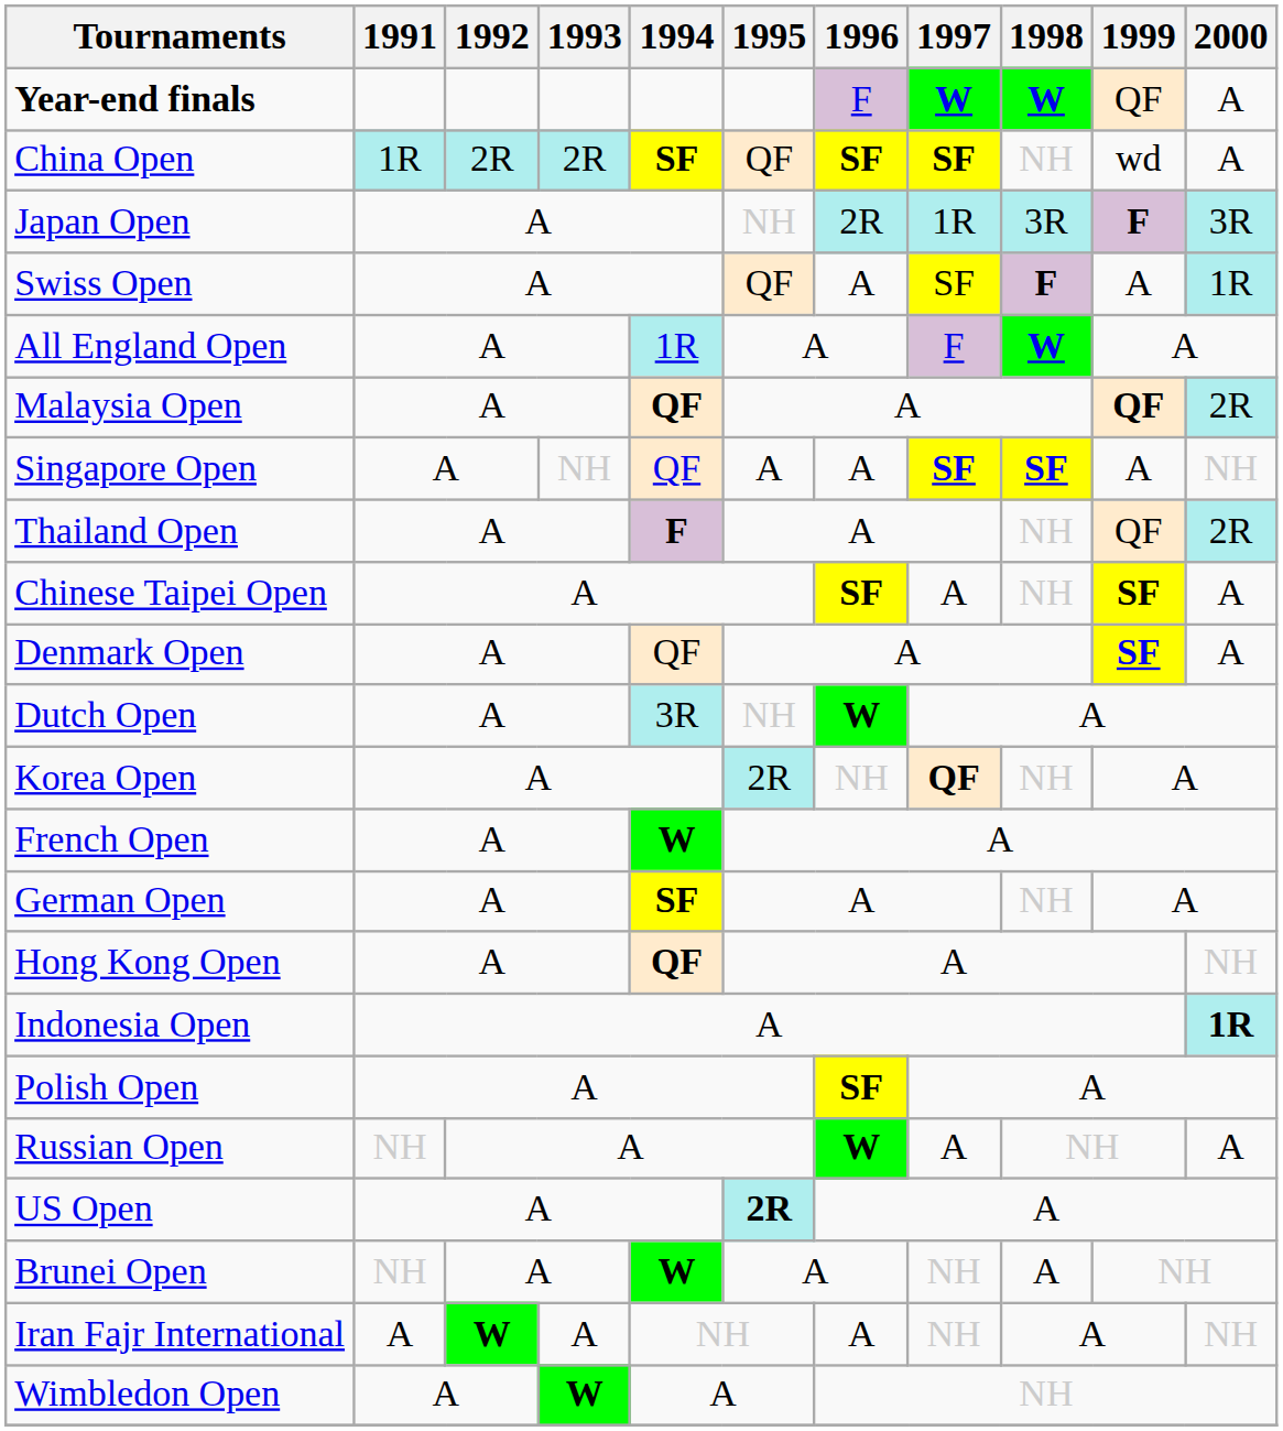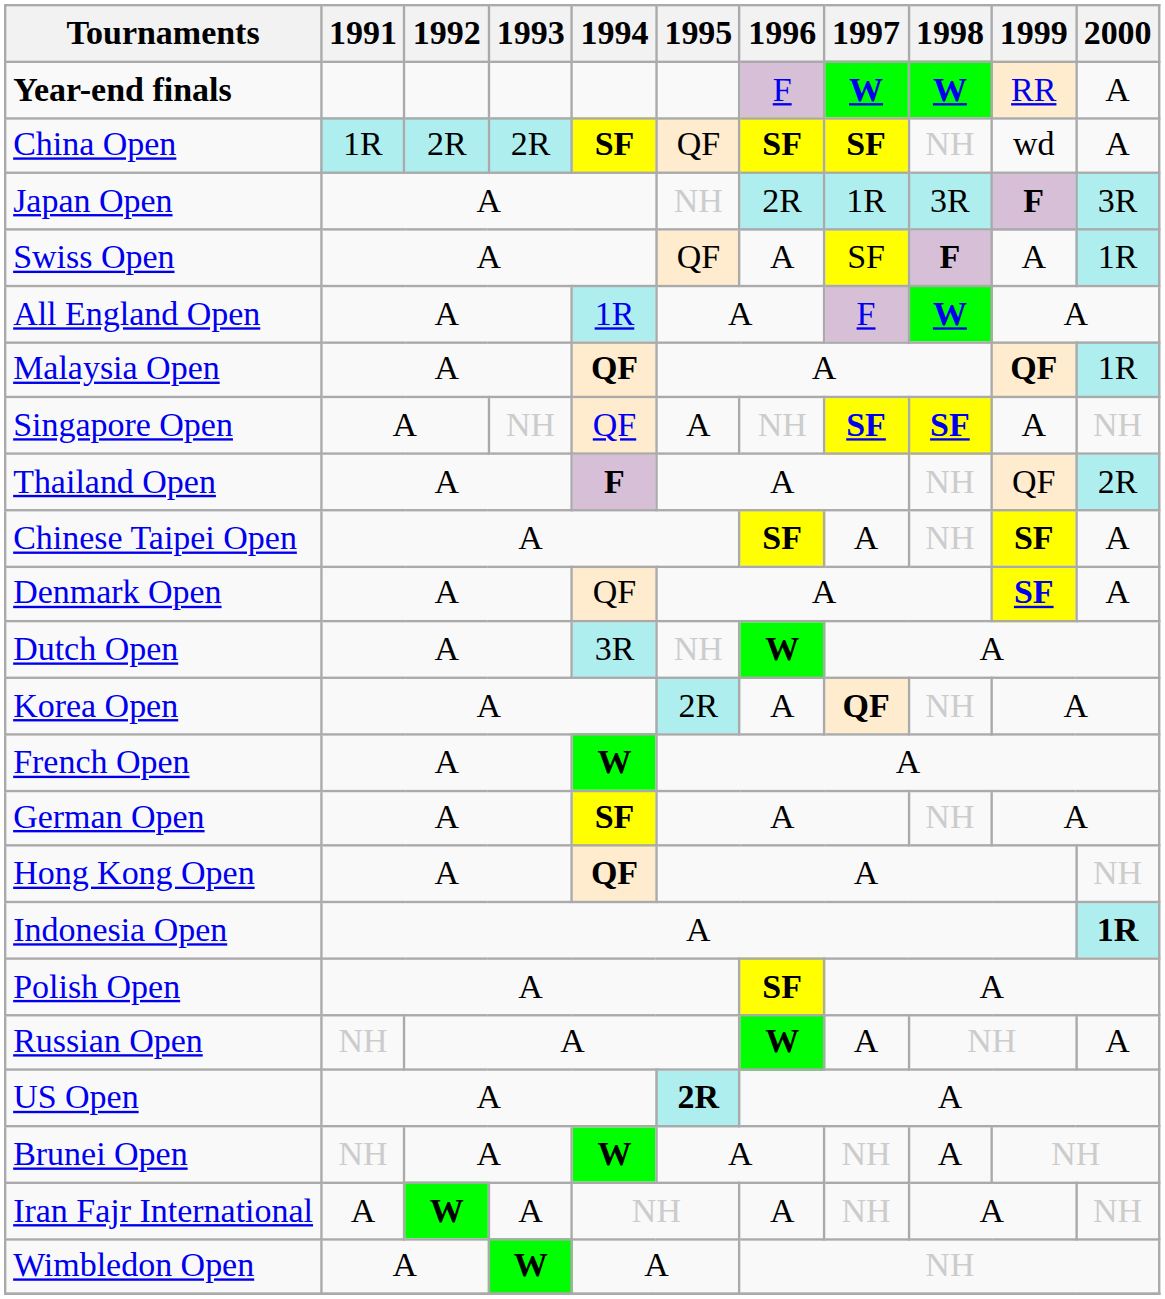Year-end finals | 1999: QF -> RR
Malaysia Open | 2000: 2R -> 1R
Singapore Open | 1996: A -> NH
Korea Open | 1996: NH -> A
